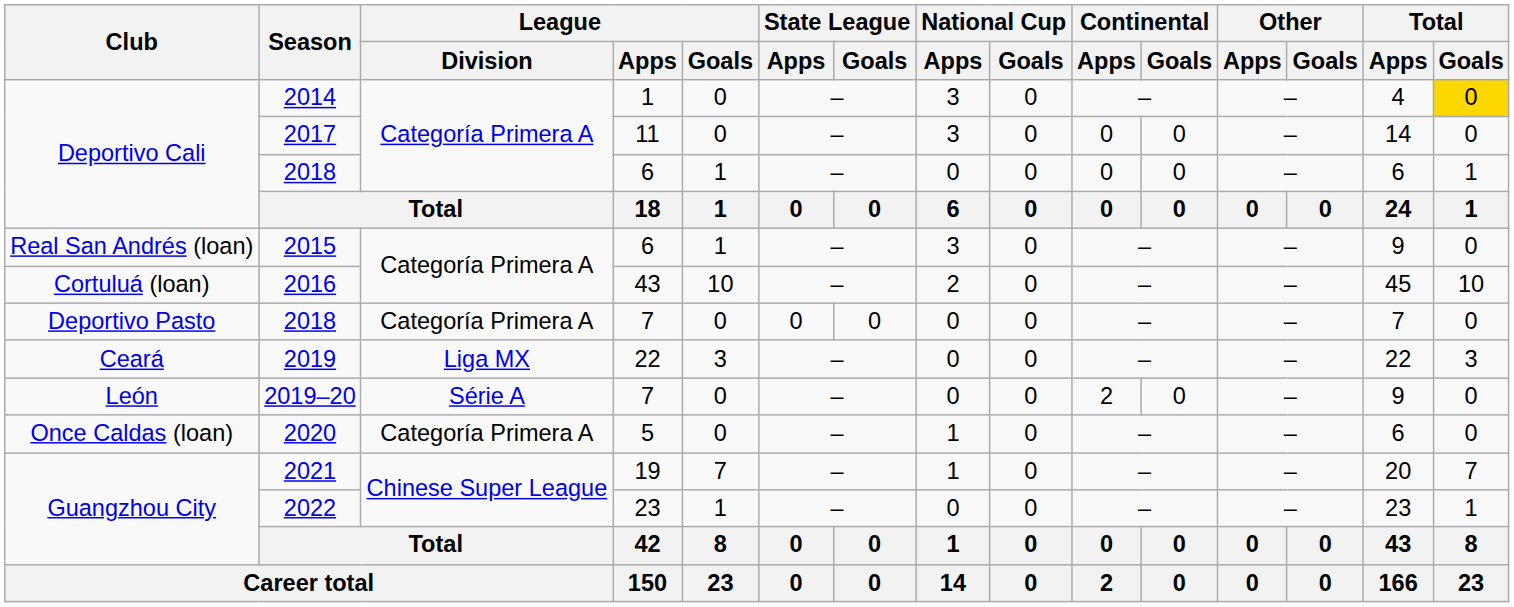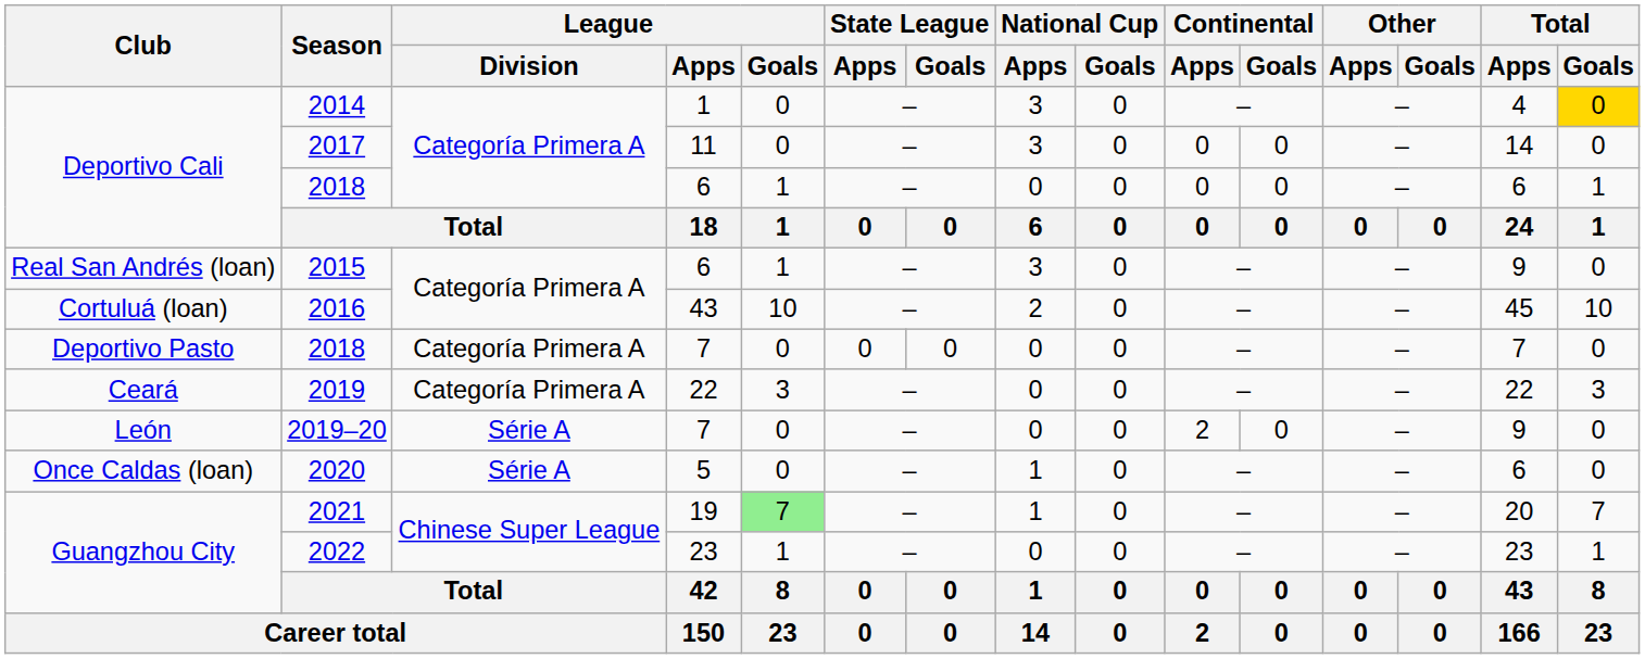2019 | League / Division: Liga MX -> Categoría Primera A
2020 | League / Division: Categoría Primera A -> Série A
2021 | League / Goals: no background -> lightgreen background
